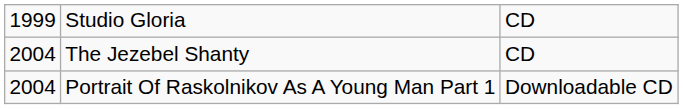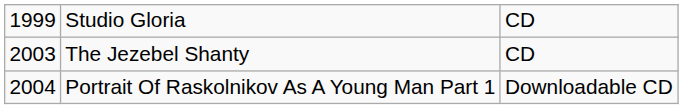The Jezebel Shanty | column 1: 2004 -> 2003
